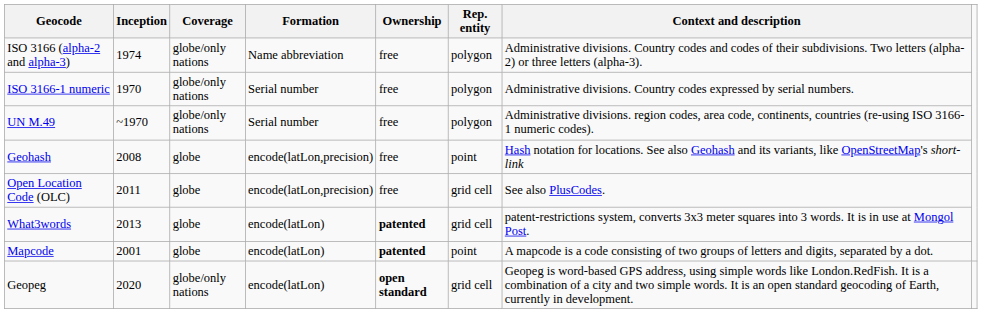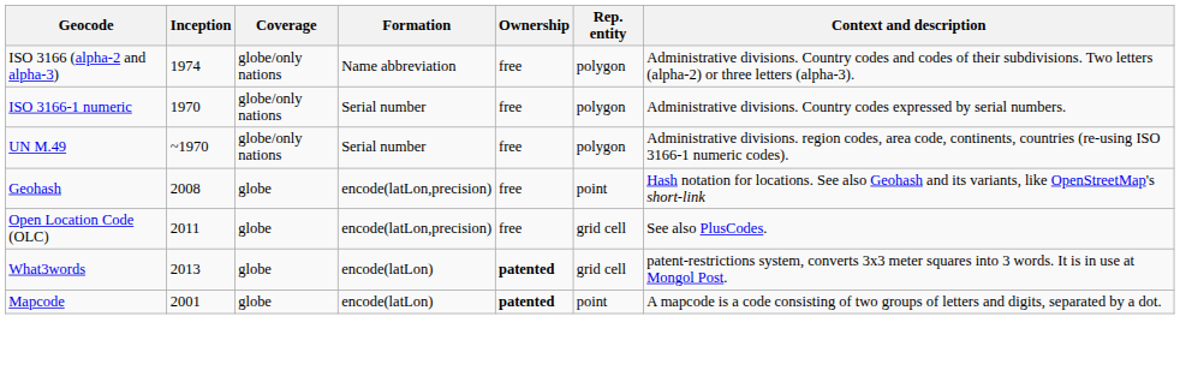- row: Geopeg | 2020 | globe/only nations | encode(latLon) | open standard | grid cell | Geopeg is word-based GPS address, using simple words like London.RedFish. It is a combination of a city and two simple words. It is an open standard geocoding of Earth, currently in development.
